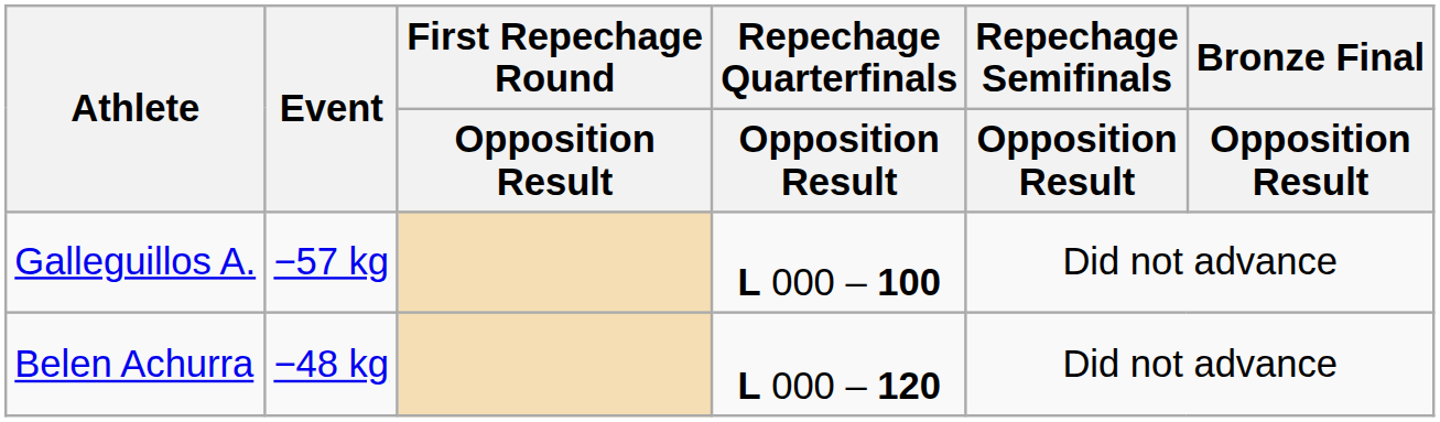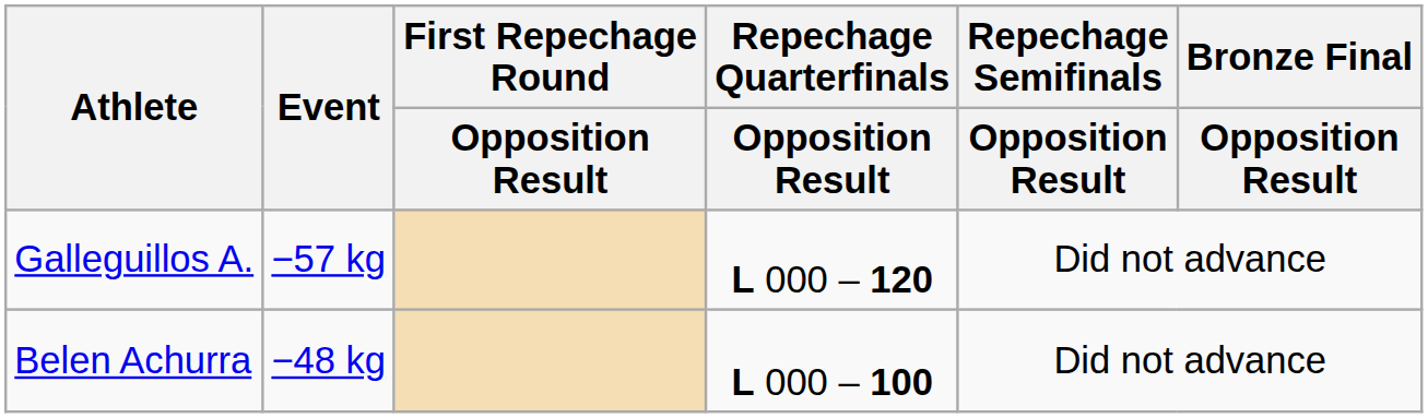Galleguillos A. | Repechage Quarterfinals / Opposition Result: L 000 – 100 -> L 000 – 120
Belen Achurra | Repechage Quarterfinals / Opposition Result: L 000 – 120 -> L 000 – 100
